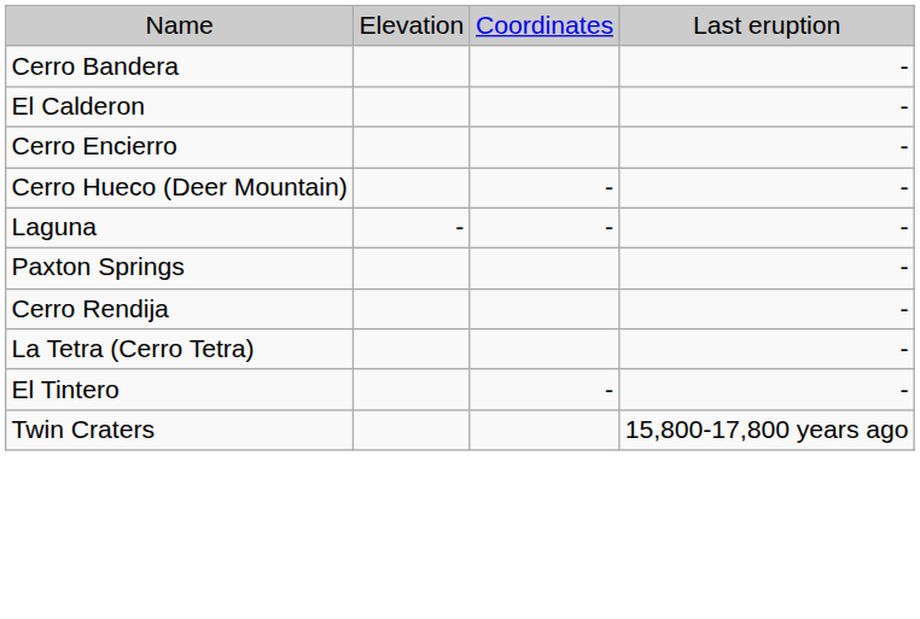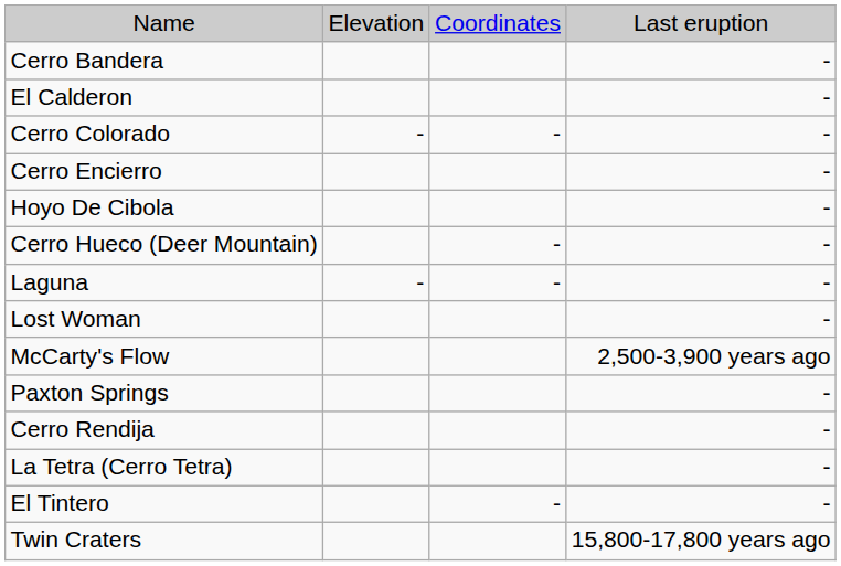+ row: Cerro Colorado | - | - | -
+ row: Hoyo De Cibola | -
+ row: Lost Woman | -
+ row: McCarty's Flow | 2,500-3,900 years ago
